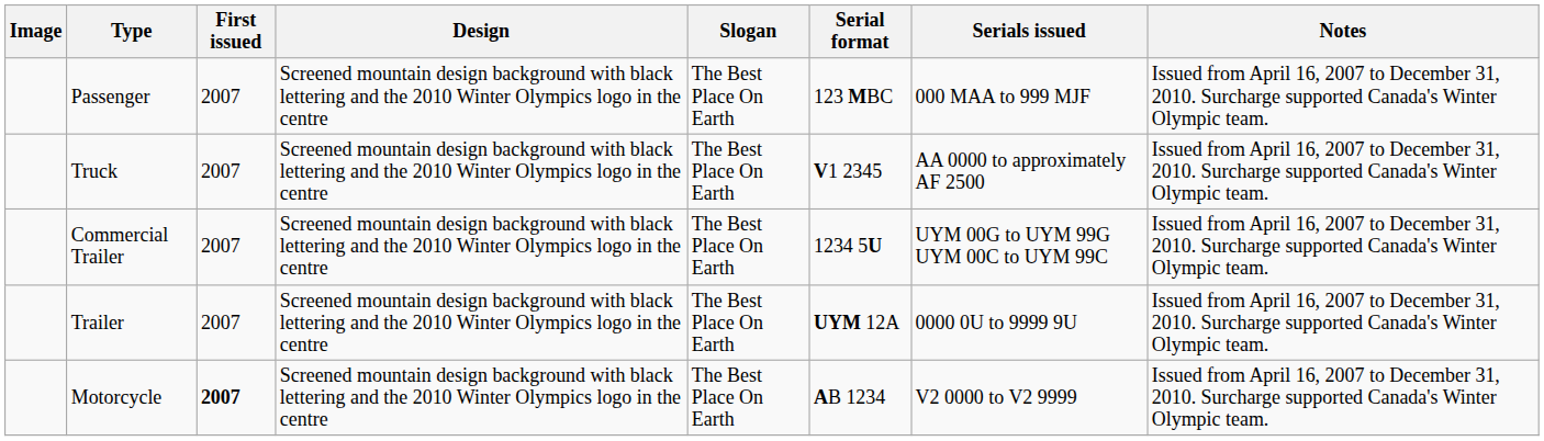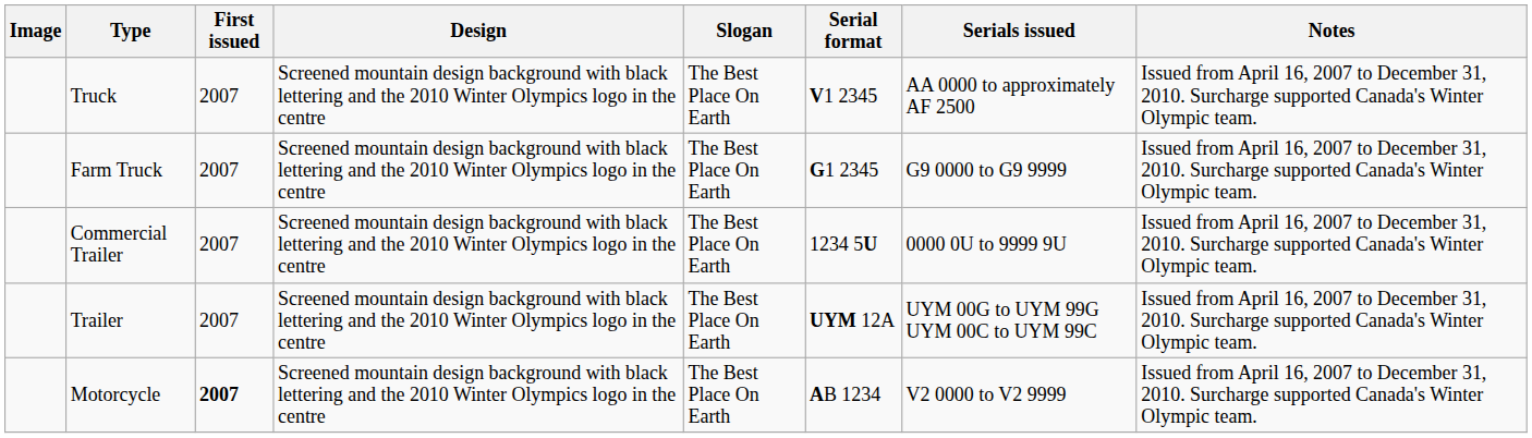- row: Passenger | 2007 | Screened mountain design background with black lettering and the 2010 Winter Olympics logo in the centre | The Best Place On Earth | 123 MBC | 000 MAA to 999 MJF | Issued from April 16, 2007 to December 31, 2010. Surcharge supported Canada's Winter Olympic team.
+ row: Farm Truck | 2007 | Screened mountain design background with black lettering and the 2010 Winter Olympics logo in the centre | The Best Place On Earth | G1 2345 | G9 0000 to G9 9999 | Issued from April 16, 2007 to December 31, 2010. Surcharge supported Canada's Winter Olympic team.
Commercial Trailer | Serials issued: UYM 00G to UYM 99G UYM 00C to UYM 99C -> 0000 0U to 9999 9U
Trailer | Serials issued: 0000 0U to 9999 9U -> UYM 00G to UYM 99G UYM 00C to UYM 99C
